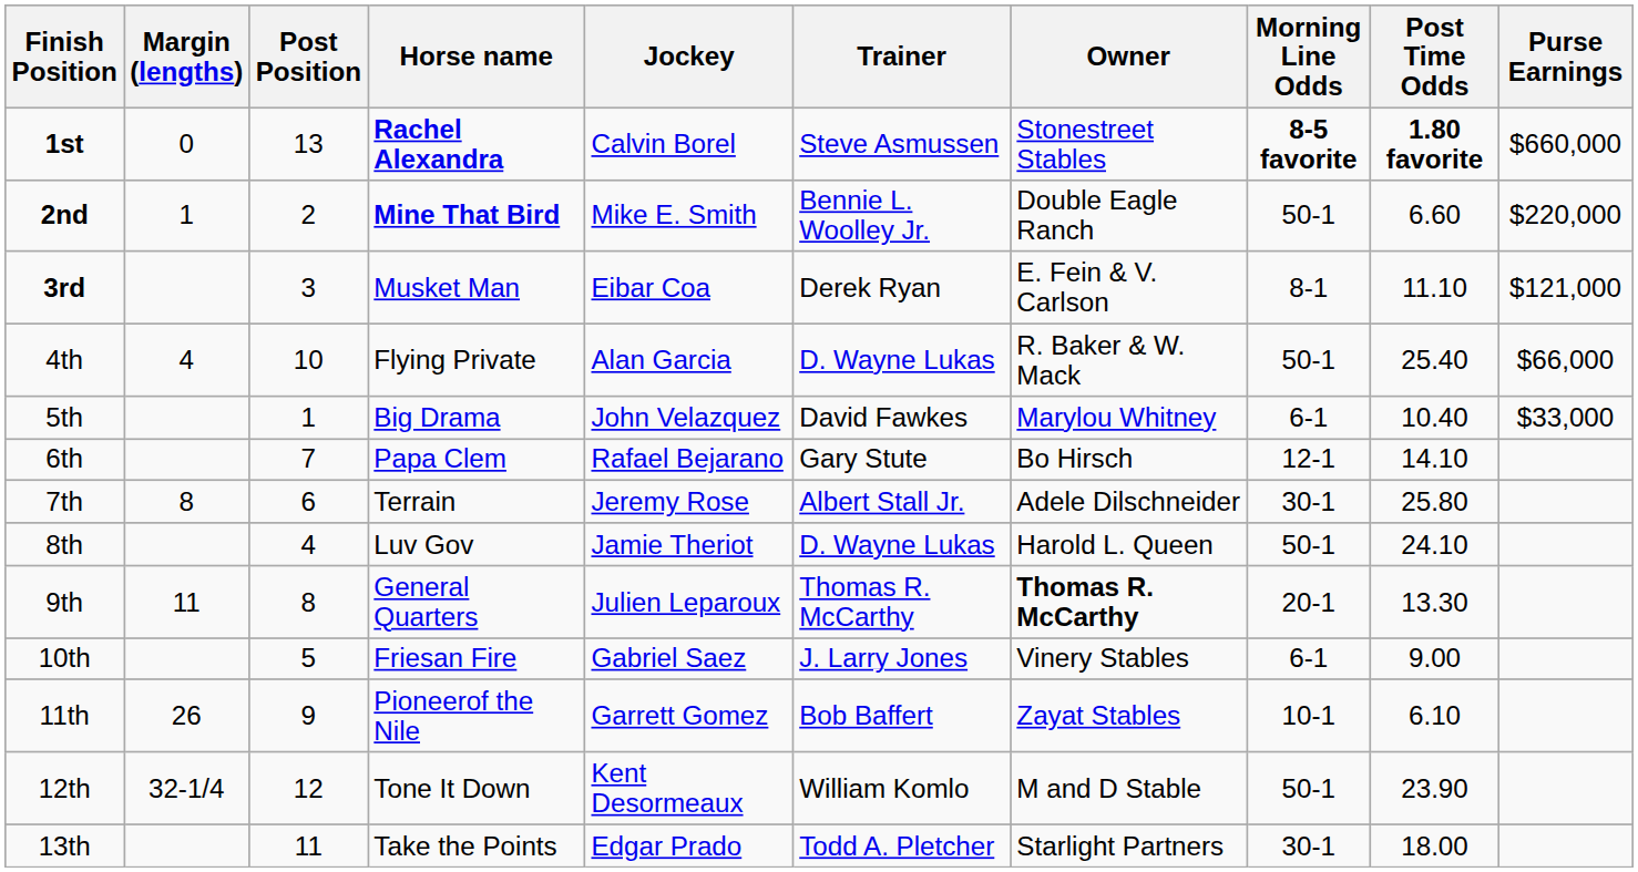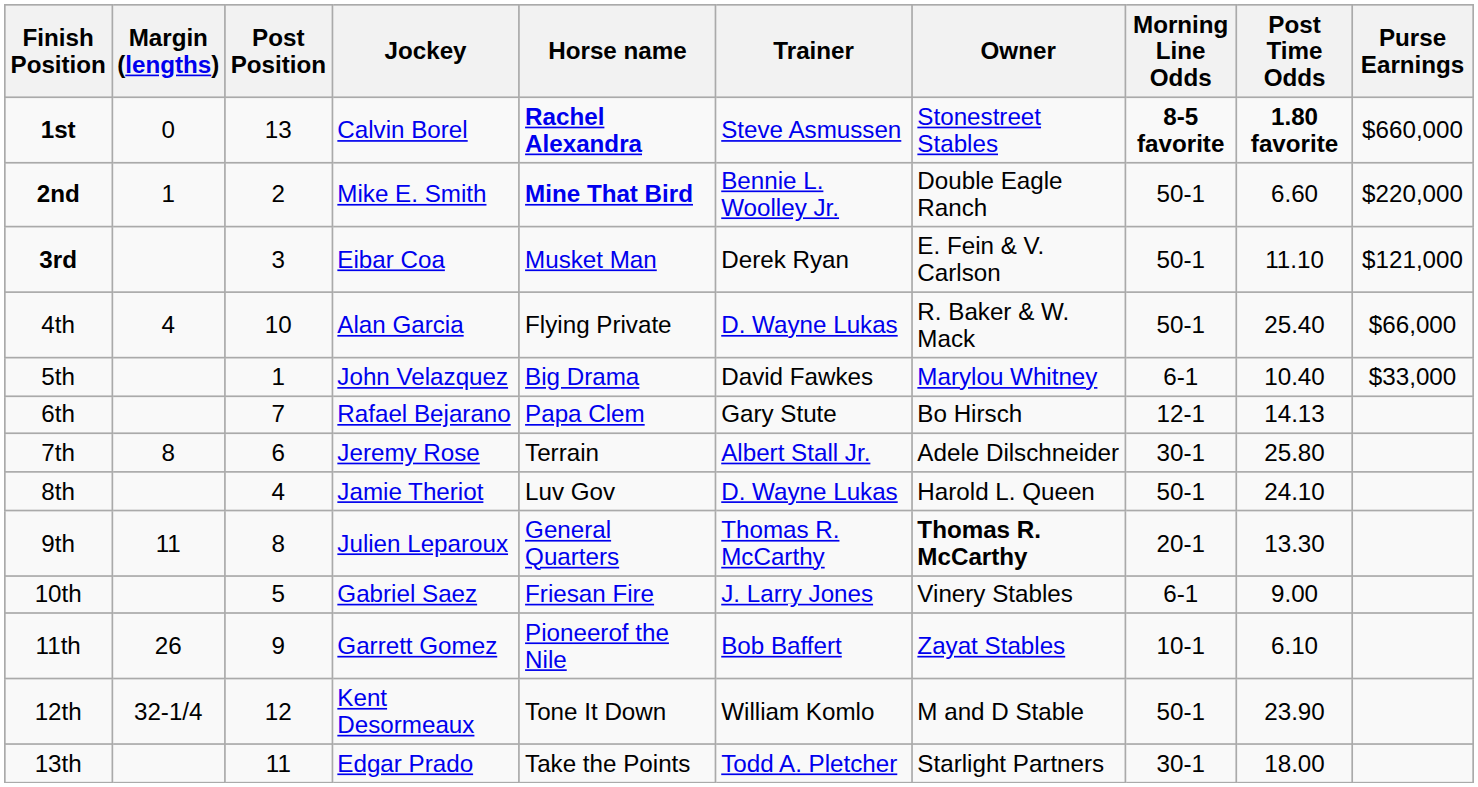columns swapped: Horse name <-> Jockey
3rd | Morning Line Odds: 8-1 -> 50-1
6th | Post Time Odds: 14.10 -> 14.13
